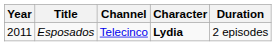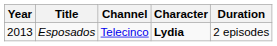Esposados | Year: 2011 -> 2013
